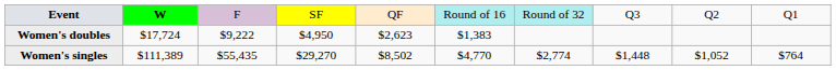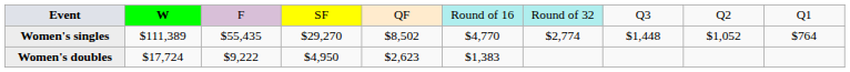rows swapped: Women's singles <-> Women's doubles
